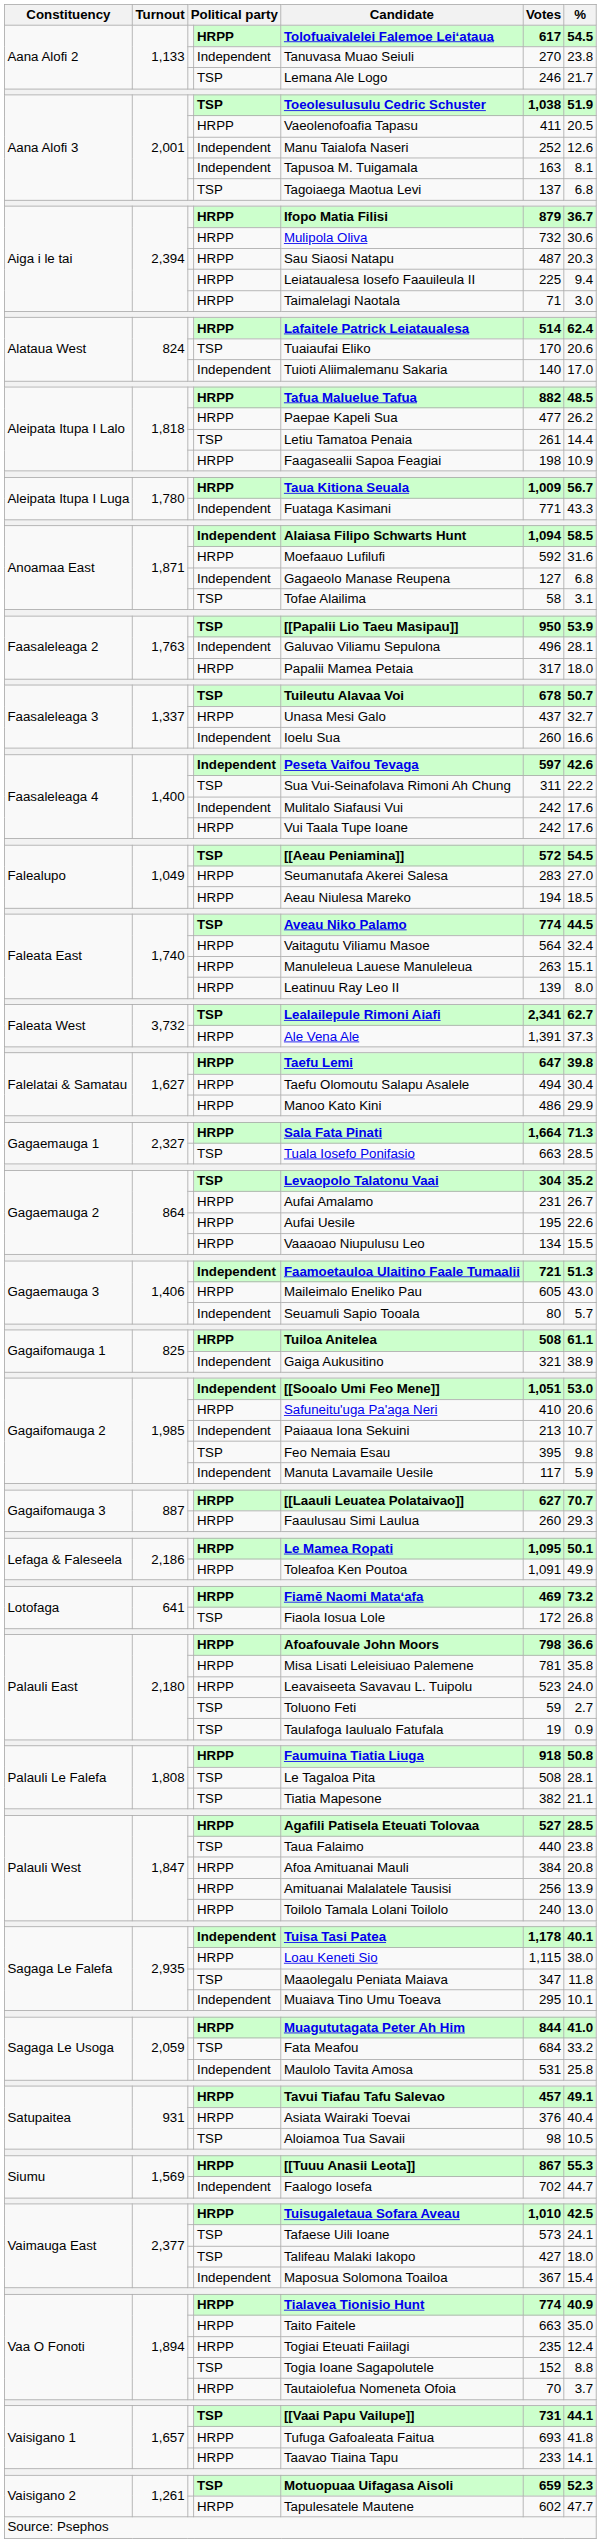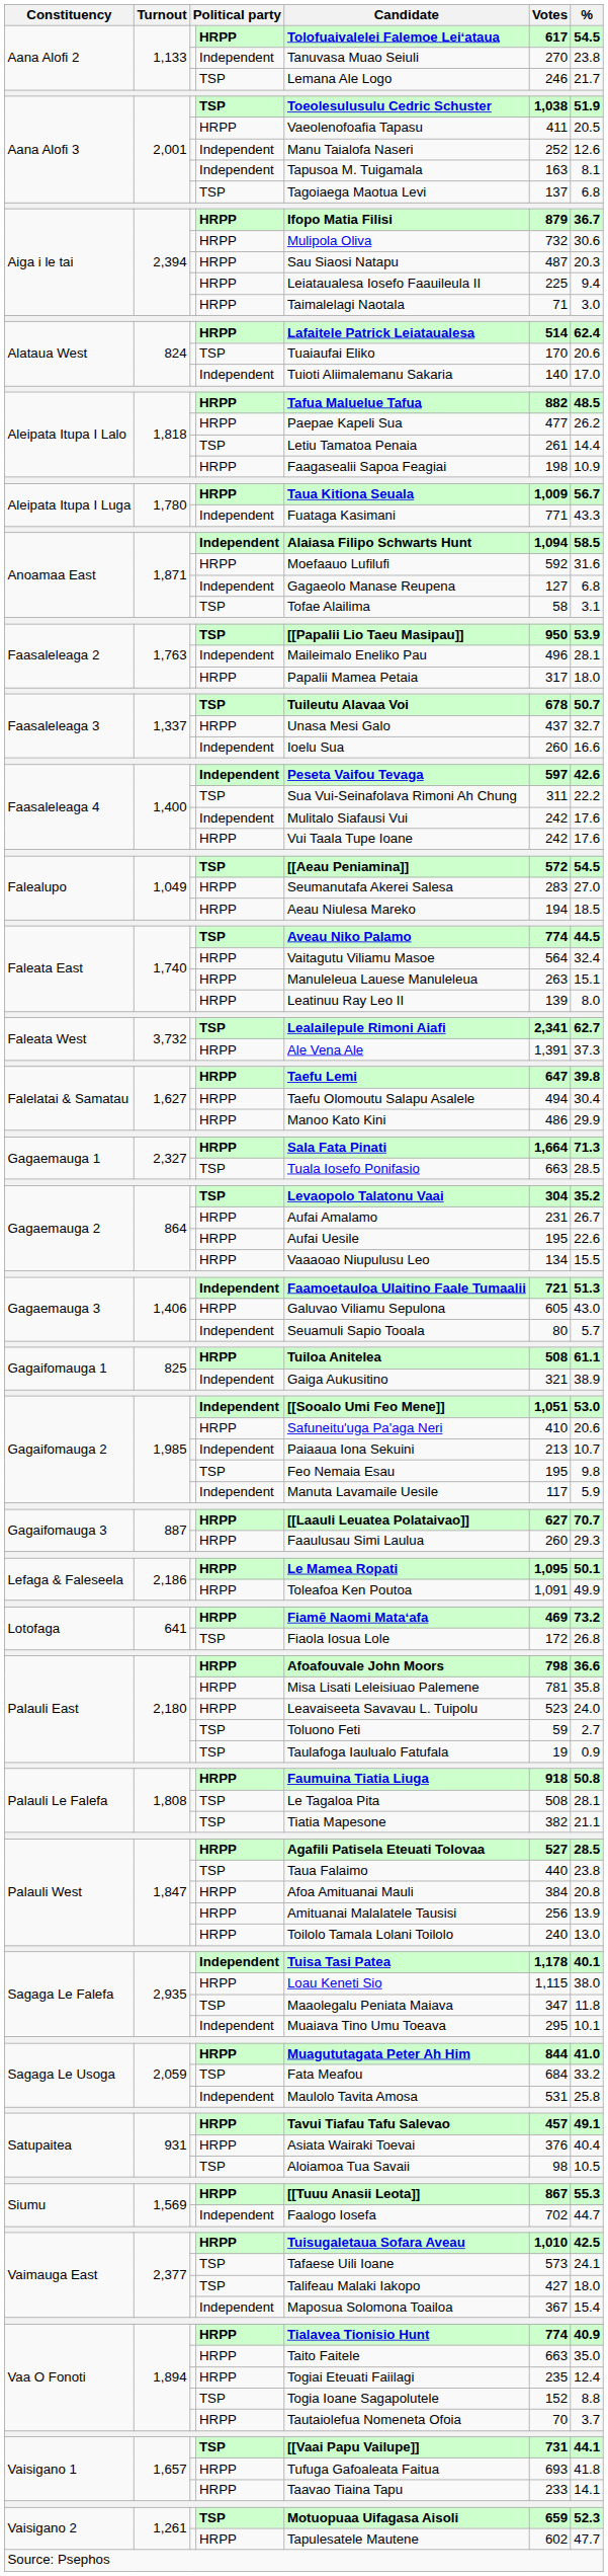Faasaleleaga 2 / Independent | Candidate: Galuvao Viliamu Sepulona -> Maileimalo Eneliko Pau
Gagaemauga 3 / HRPP | Candidate: Maileimalo Eneliko Pau -> Galuvao Viliamu Sepulona
Gagaifomauga 2 / TSP | Votes: 395 -> 195
